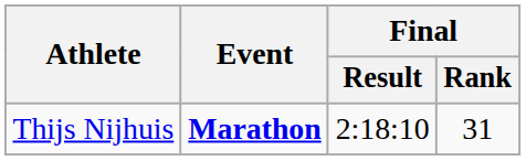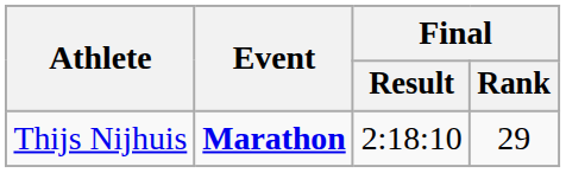Thijs Nijhuis | Final / Rank: 31 -> 29
